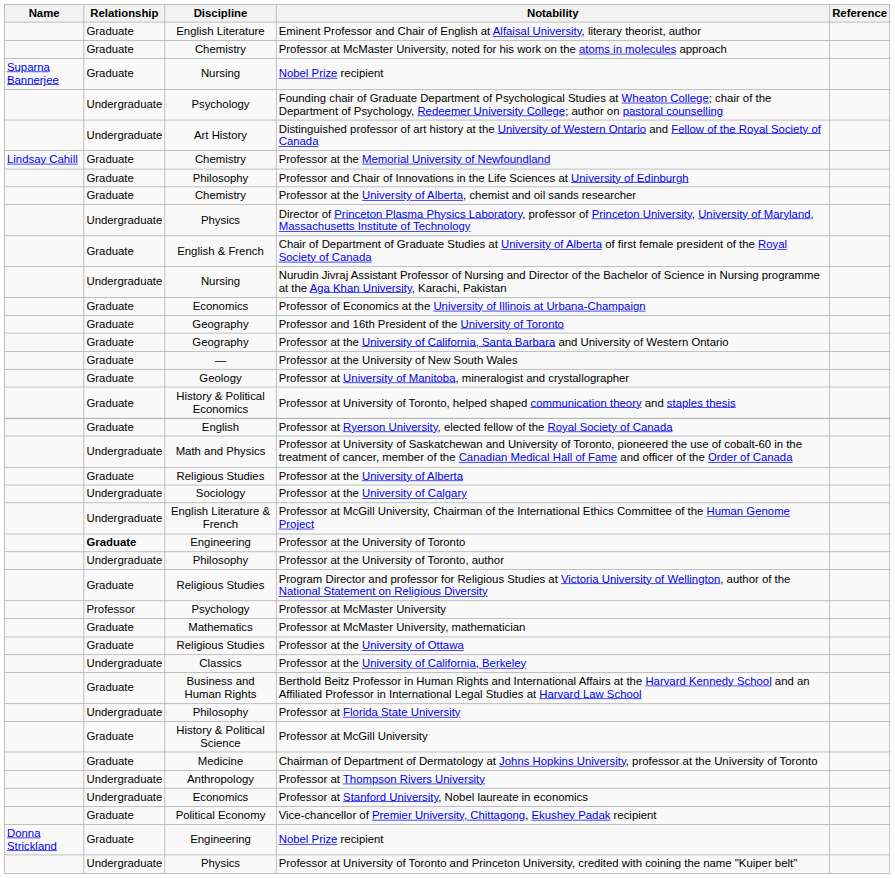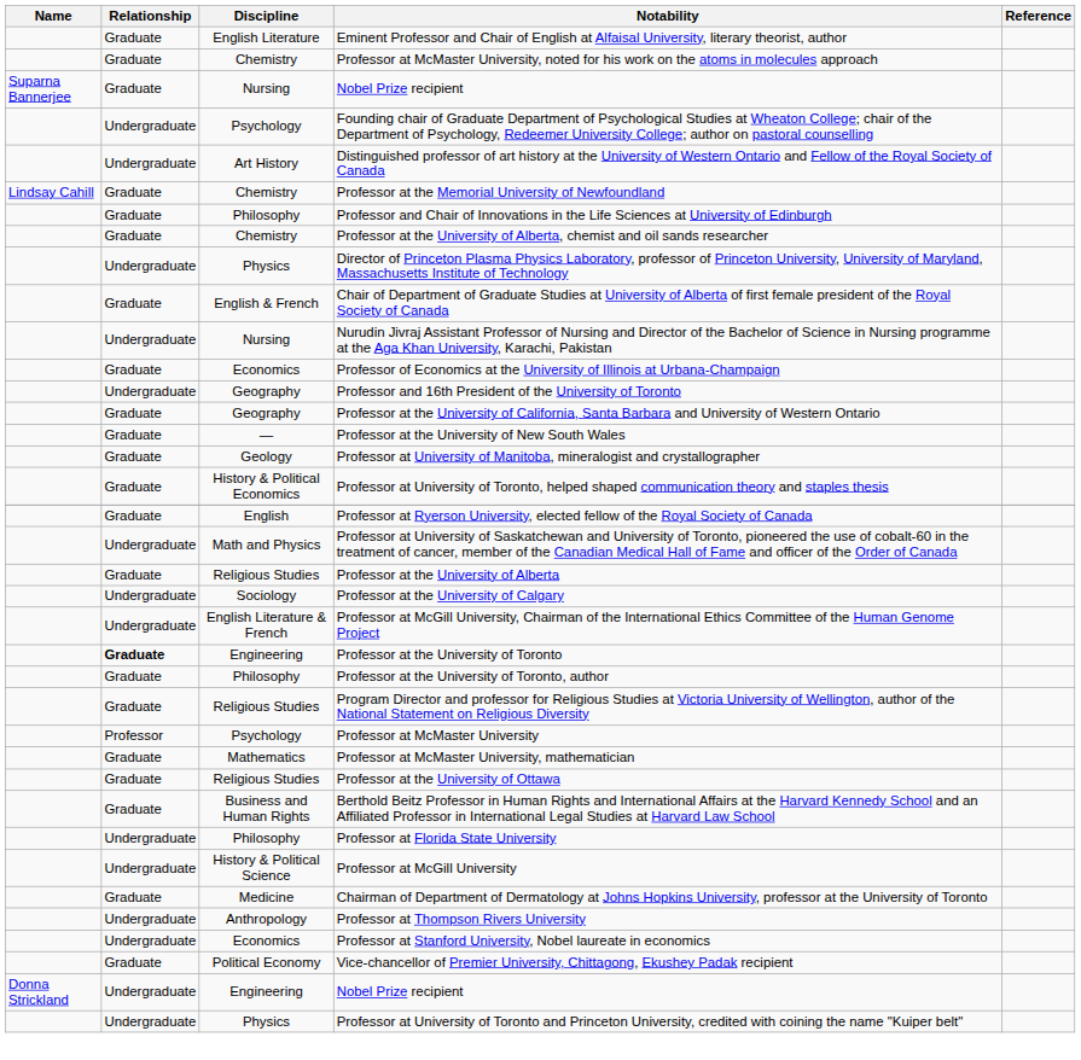Professor and 16th President of the University of Toronto | Relationship: Graduate -> Undergraduate
Professor at the University of Toronto, author | Relationship: Undergraduate -> Graduate
- row: Undergraduate | Classics | Professor at the University of California, Berkeley
Professor at McGill University | Relationship: Graduate -> Undergraduate
Engineering / Nobel Prize recipient | Relationship: Graduate -> Undergraduate
